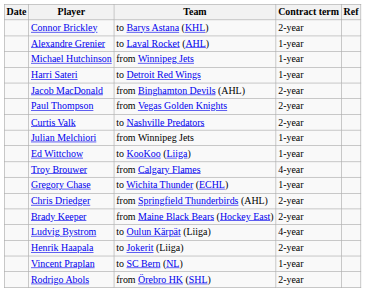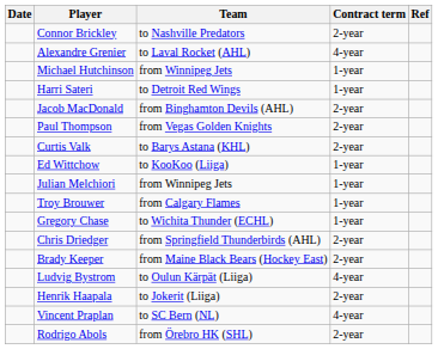Connor Brickley | Team: to Barys Astana (KHL) -> to Nashville Predators
Alexandre Grenier | Contract term: 1-year -> 4-year
Curtis Valk | Team: to Nashville Predators -> to Barys Astana (KHL)
rows swapped: Ed Wittchow <-> Julian Melchiori
Troy Brouwer | Contract term: 4-year -> 1-year
Vincent Praplan | Contract term: 1-year -> 4-year
